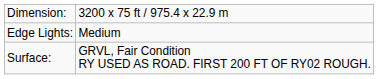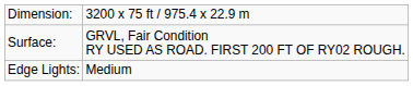rows swapped: Surface: <-> Edge Lights:
